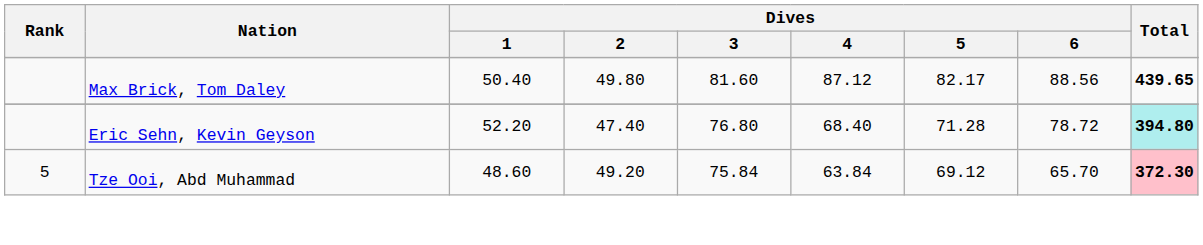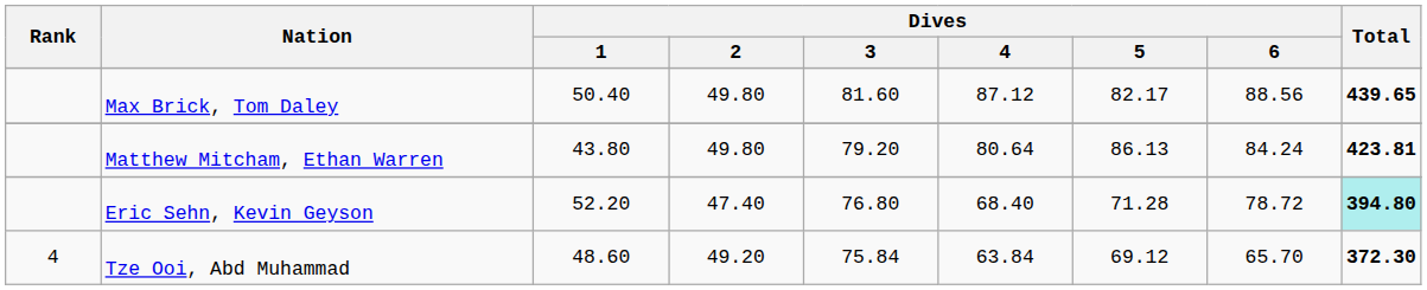+ row: Matthew Mitcham, Ethan Warren | 43.80 | 49.80 | 79.20 | 80.64 | 86.13 | 84.24 | 423.81
Tze Ooi, Abd Muhammad | Rank: 5 -> 4
Tze Ooi, Abd Muhammad | Total: pink background -> no background
